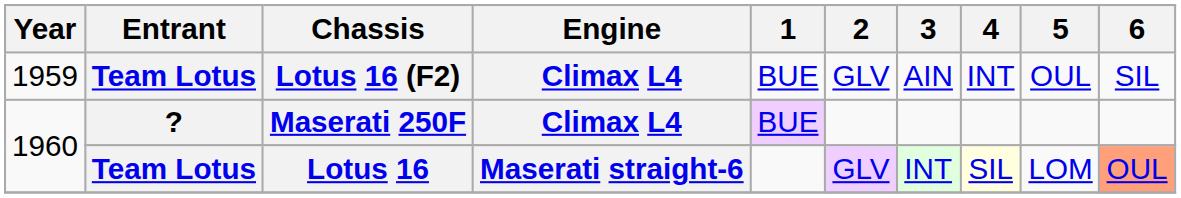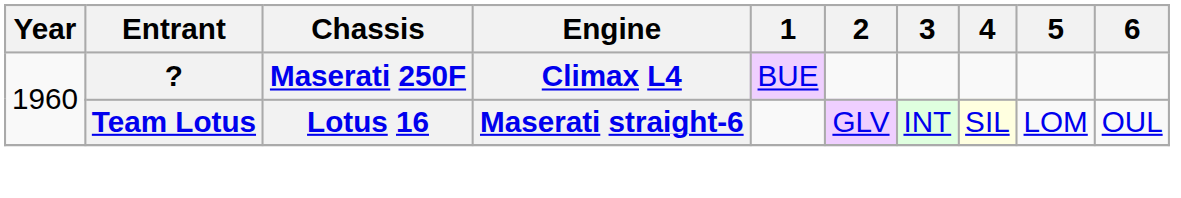- row: 1959 | Team Lotus | Lotus 16 (F2) | Climax L4 | BUE | GLV | AIN | INT | OUL | SIL
Lotus 16 | 6: lightsalmon background -> no background
